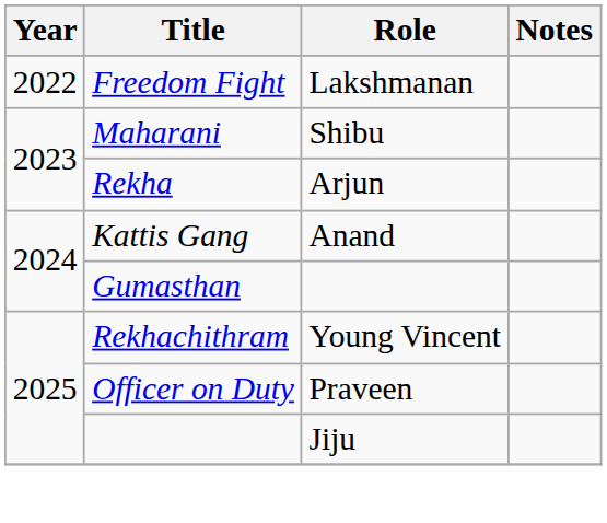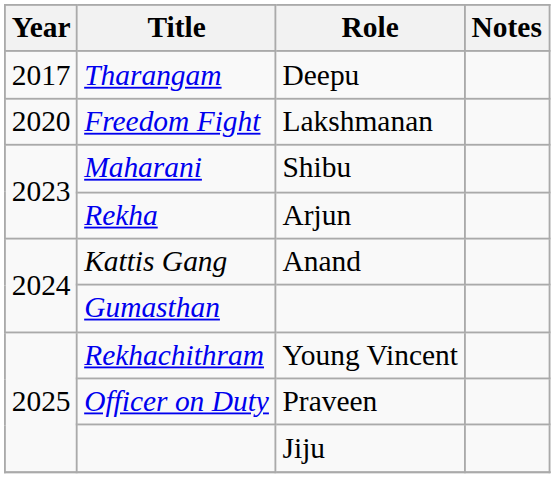+ row: 2017 | Tharangam | Deepu
Freedom Fight | Year: 2022 -> 2020
